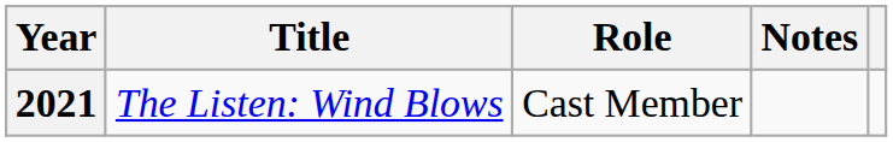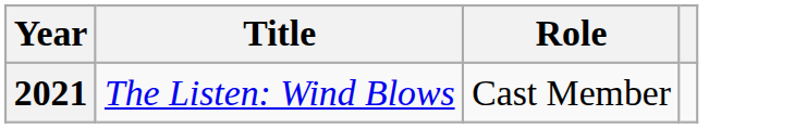- column: Notes
